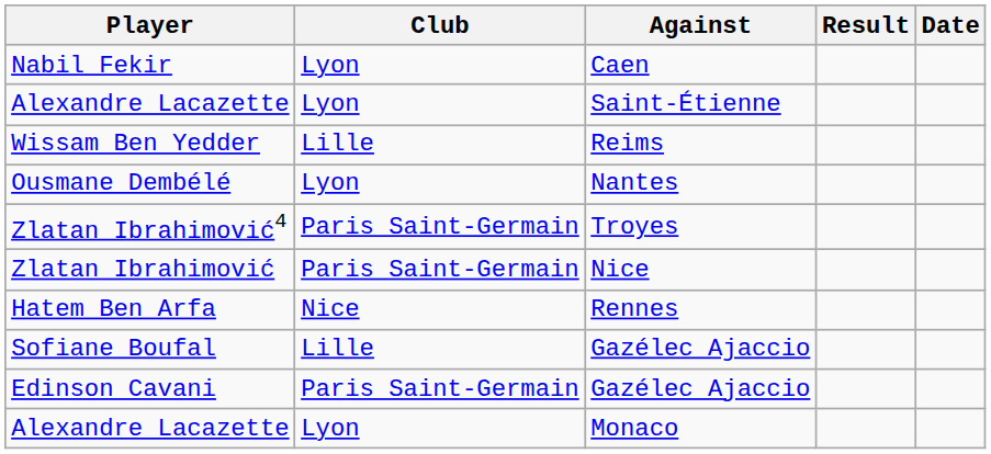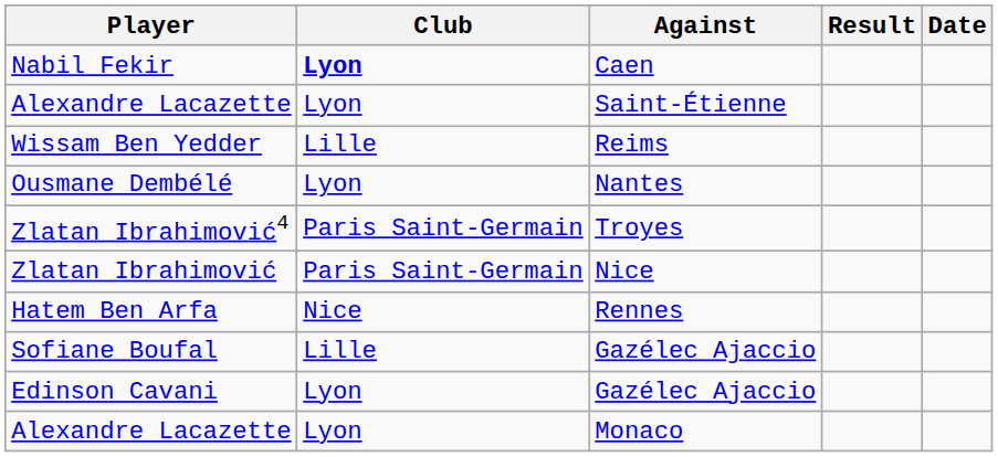Nabil Fekir | Club: normal -> bold
Edinson Cavani | Club: Paris Saint-Germain -> Lyon
